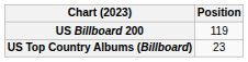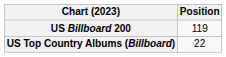US Top Country Albums (Billboard) | Position: 23 -> 22
